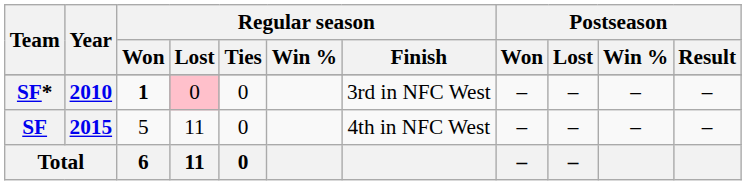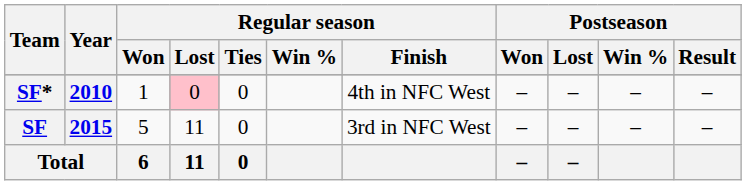SF* | Regular season / Won: bold -> normal
SF* | Regular season / Finish: 3rd in NFC West -> 4th in NFC West
SF | Regular season / Finish: 4th in NFC West -> 3rd in NFC West
